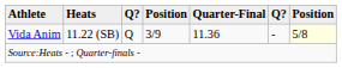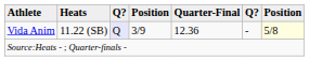Vida Anim | column 3: no background -> lavender background
Vida Anim | Quarter-Final: 11.36 -> 12.36
